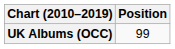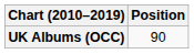UK Albums (OCC) | Position: 99 -> 90
